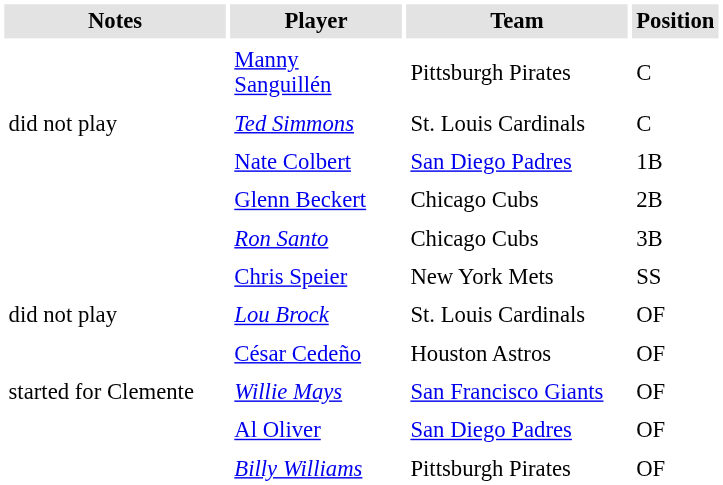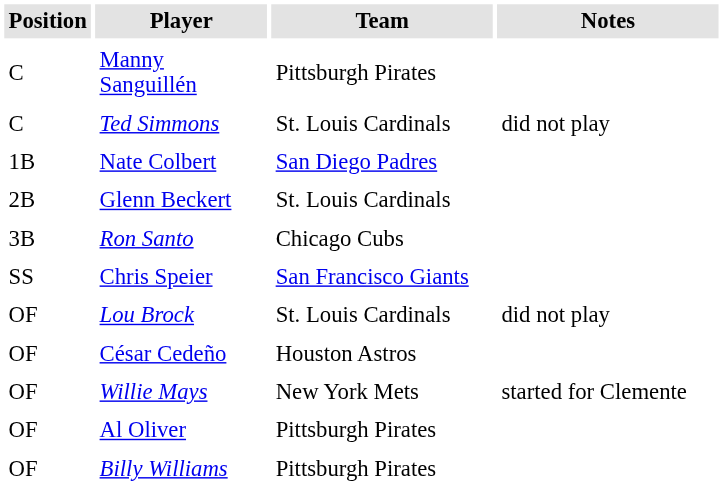columns swapped: Position <-> Notes
Glenn Beckert | Team: Chicago Cubs -> St. Louis Cardinals
Chris Speier | Team: New York Mets -> San Francisco Giants
Willie Mays | Team: San Francisco Giants -> New York Mets
Al Oliver | Team: San Diego Padres -> Pittsburgh Pirates
